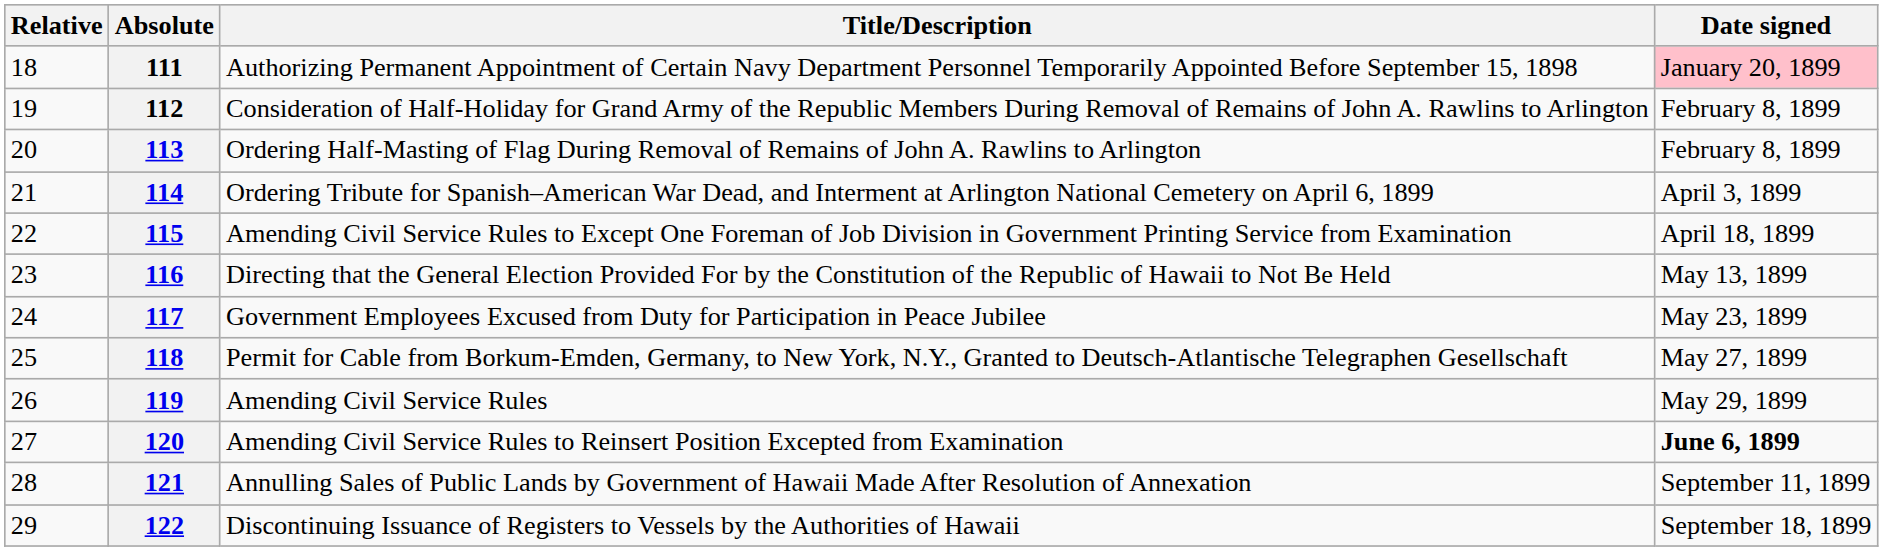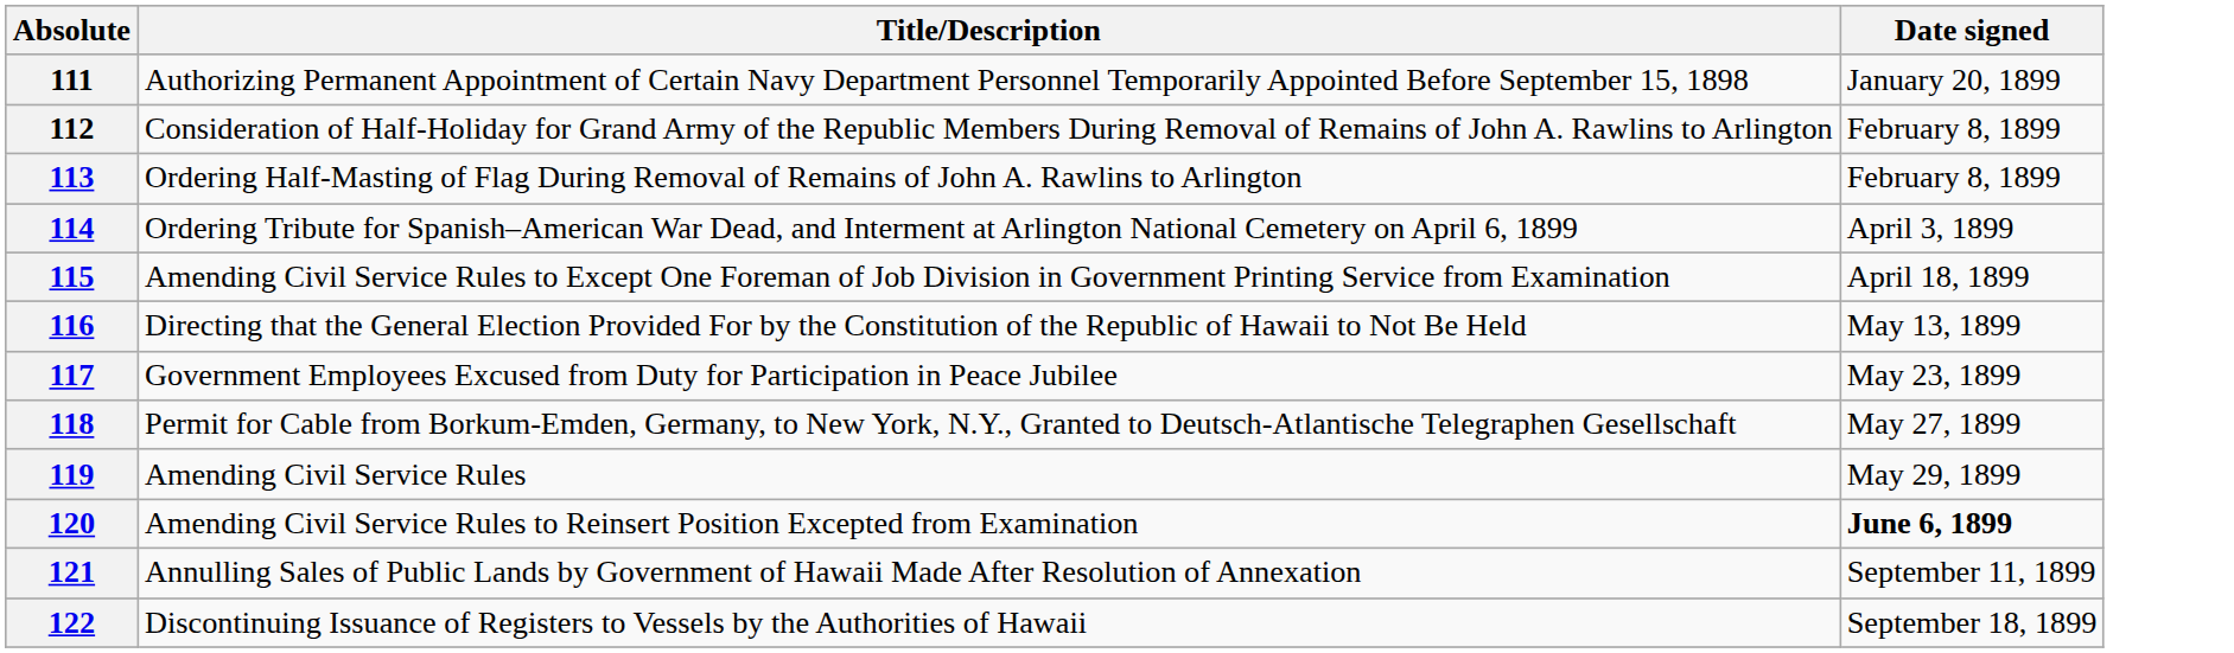- column: Relative | 18 | 19 | 20 | 21 | 22 | 23 | 24 | 25 | 26 | 27 | 28 | 29
111 | Date signed: pink background -> no background
